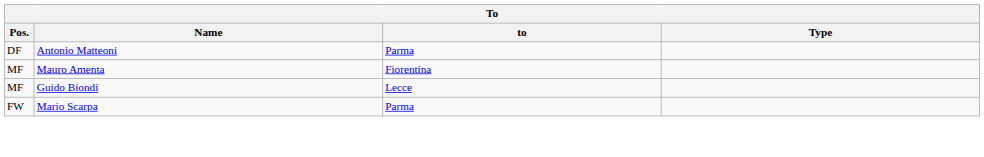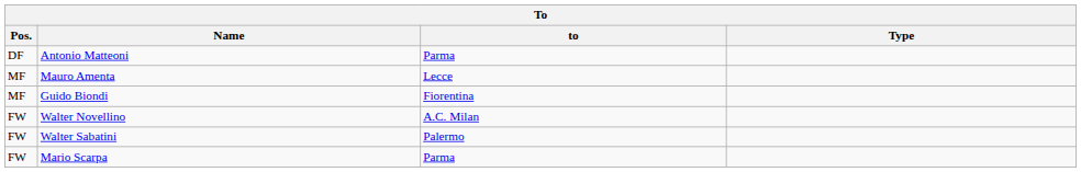Mauro Amenta | to: Fiorentina -> Lecce
Guido Biondi | to: Lecce -> Fiorentina
+ row: FW | Walter Novellino | A.C. Milan
+ row: FW | Walter Sabatini | Palermo
